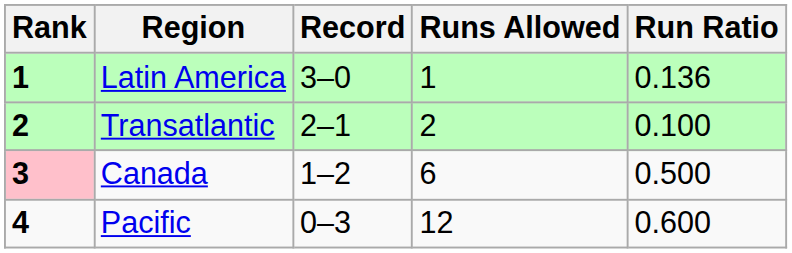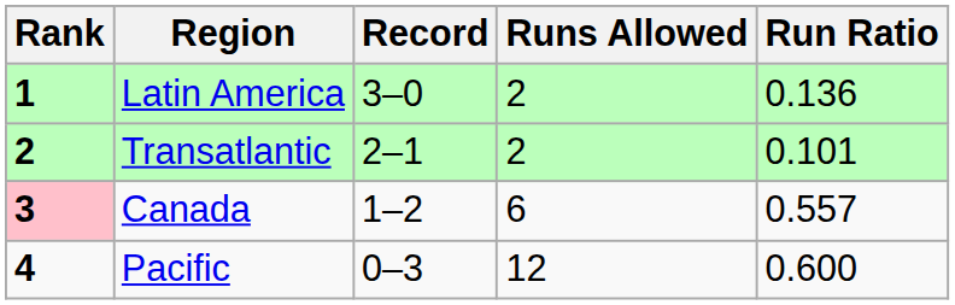Latin America | Runs Allowed: 1 -> 2
Transatlantic | Run Ratio: 0.100 -> 0.101
Canada | Run Ratio: 0.500 -> 0.557
